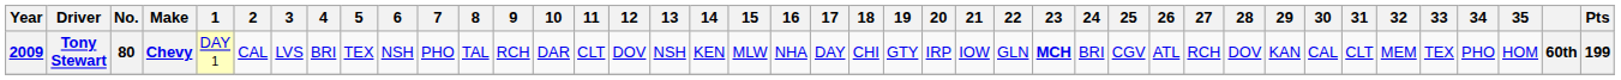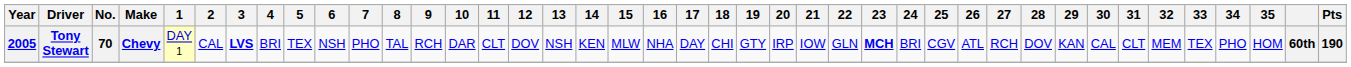Tony Stewart | Year: 2009 -> 2005
Tony Stewart | No.: 80 -> 70
Tony Stewart | 3: normal -> bold
Tony Stewart | Pts: 199 -> 190
